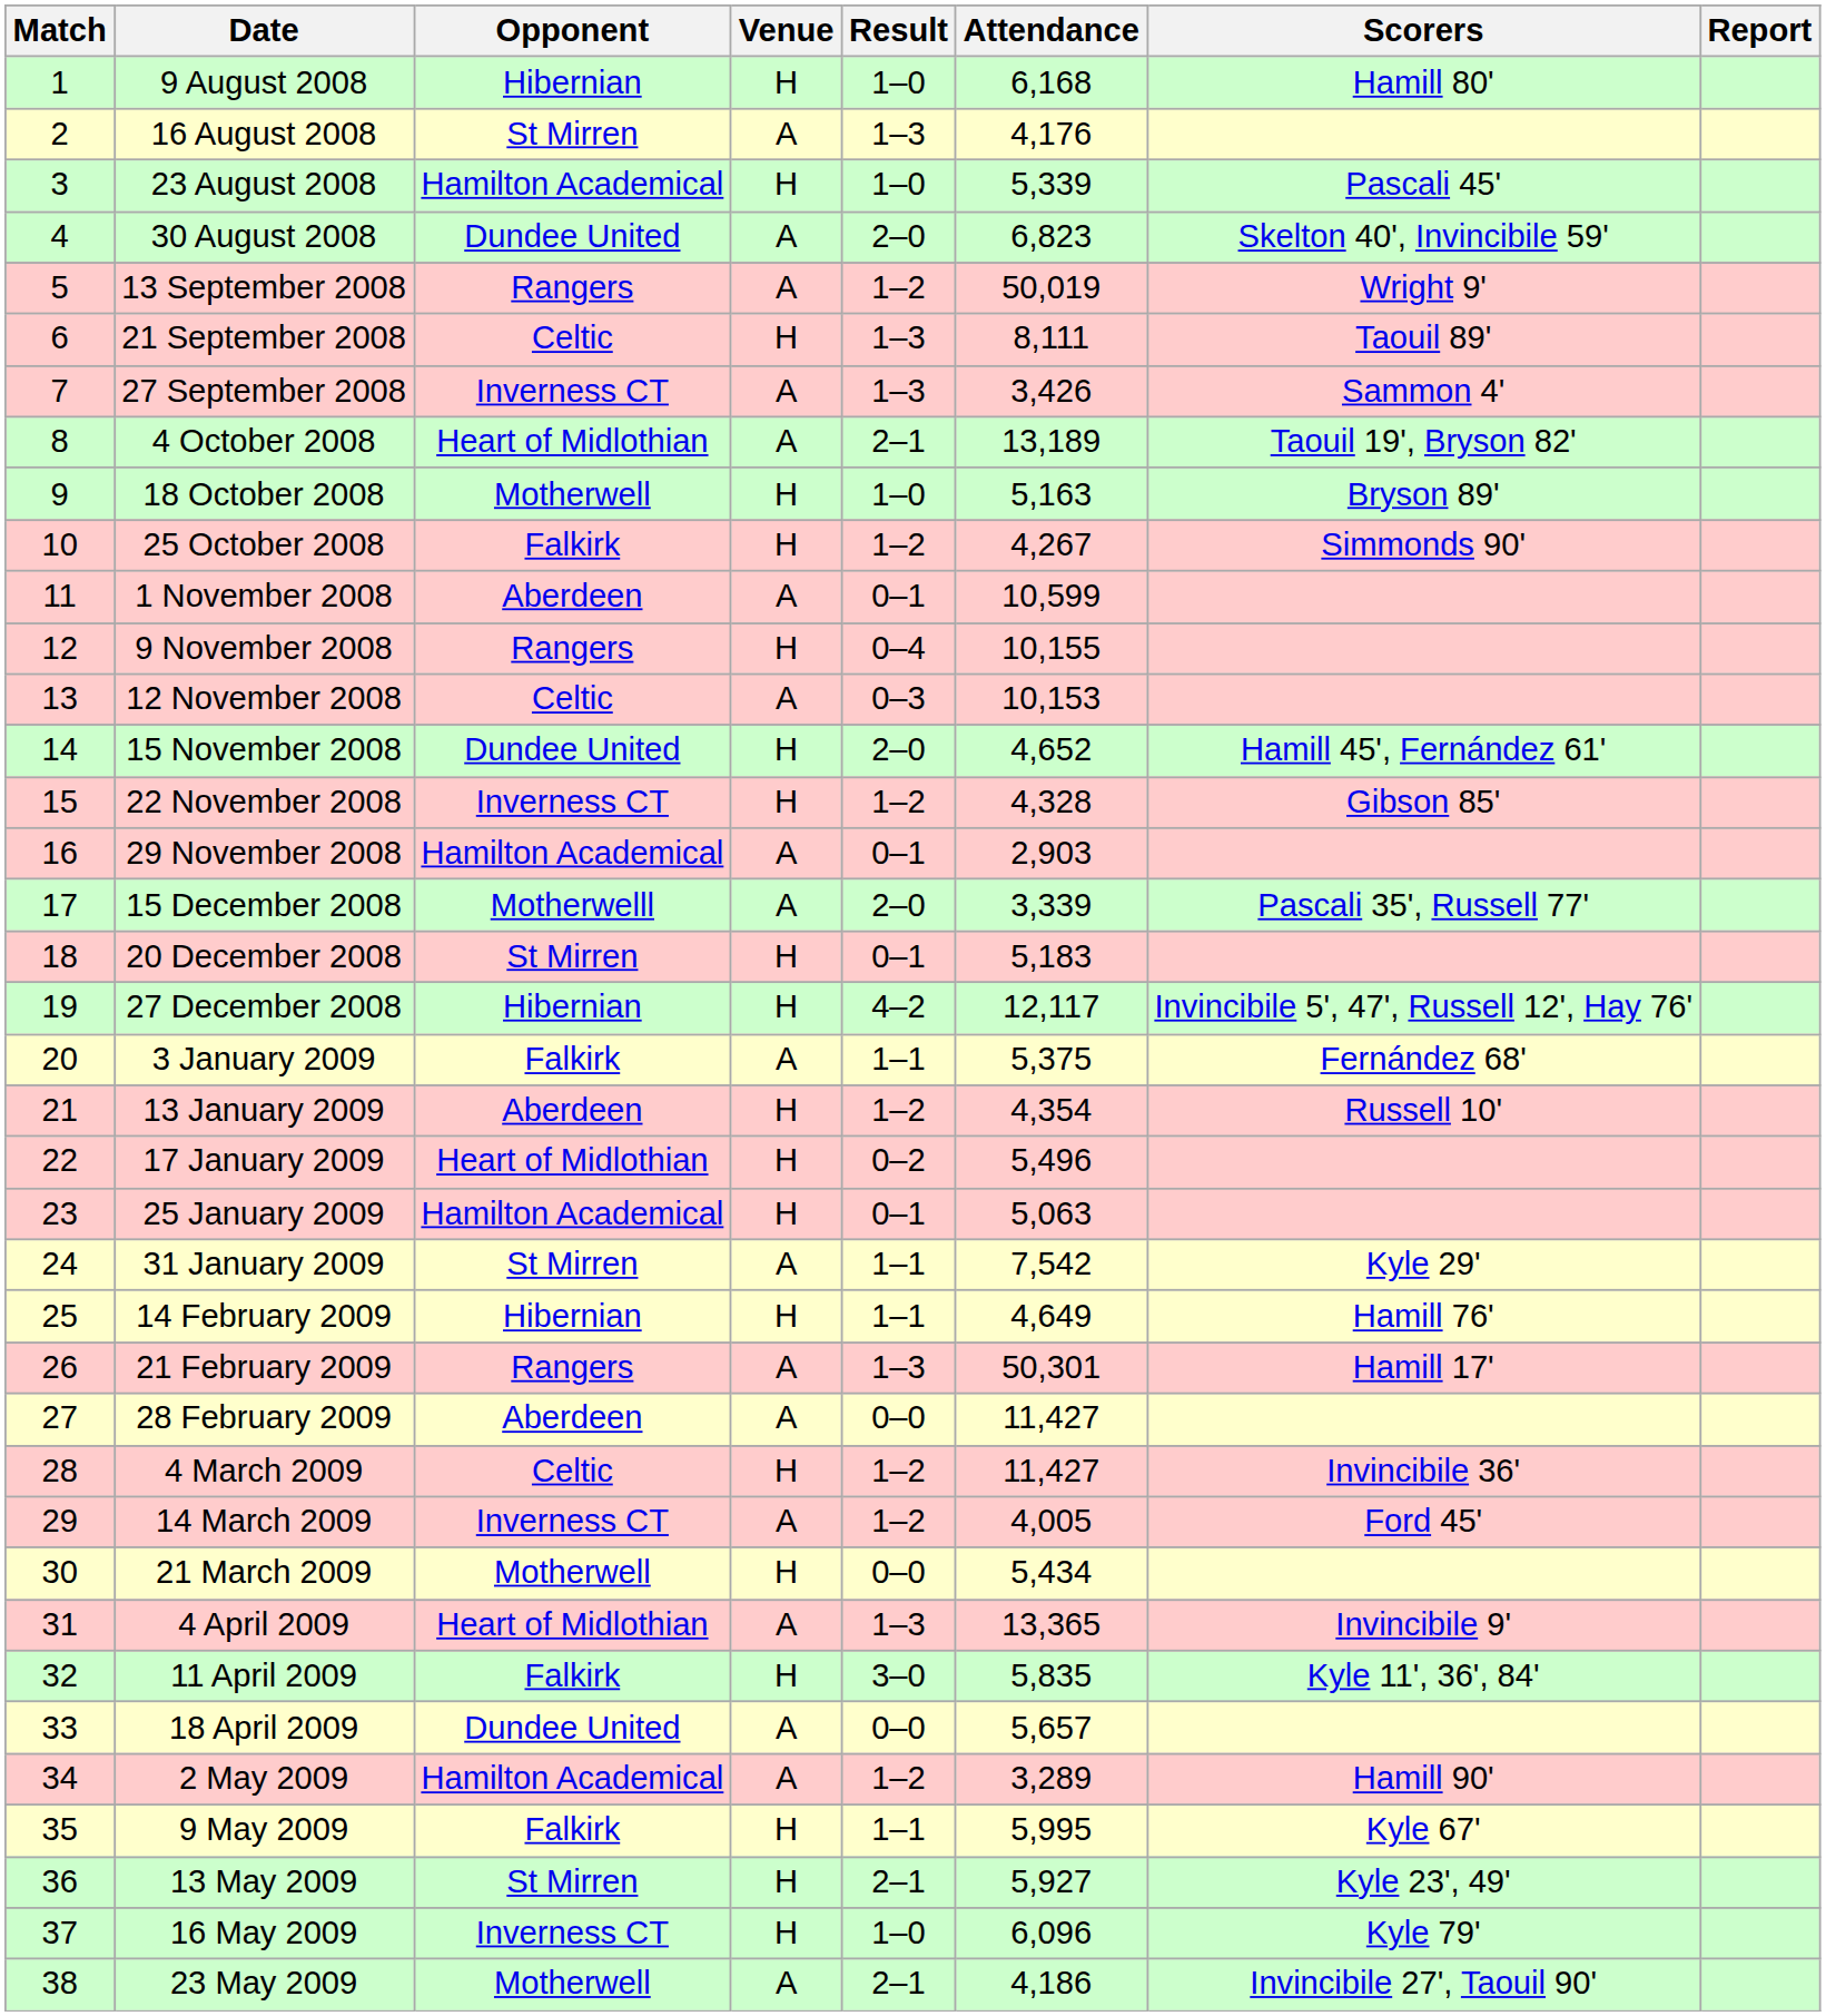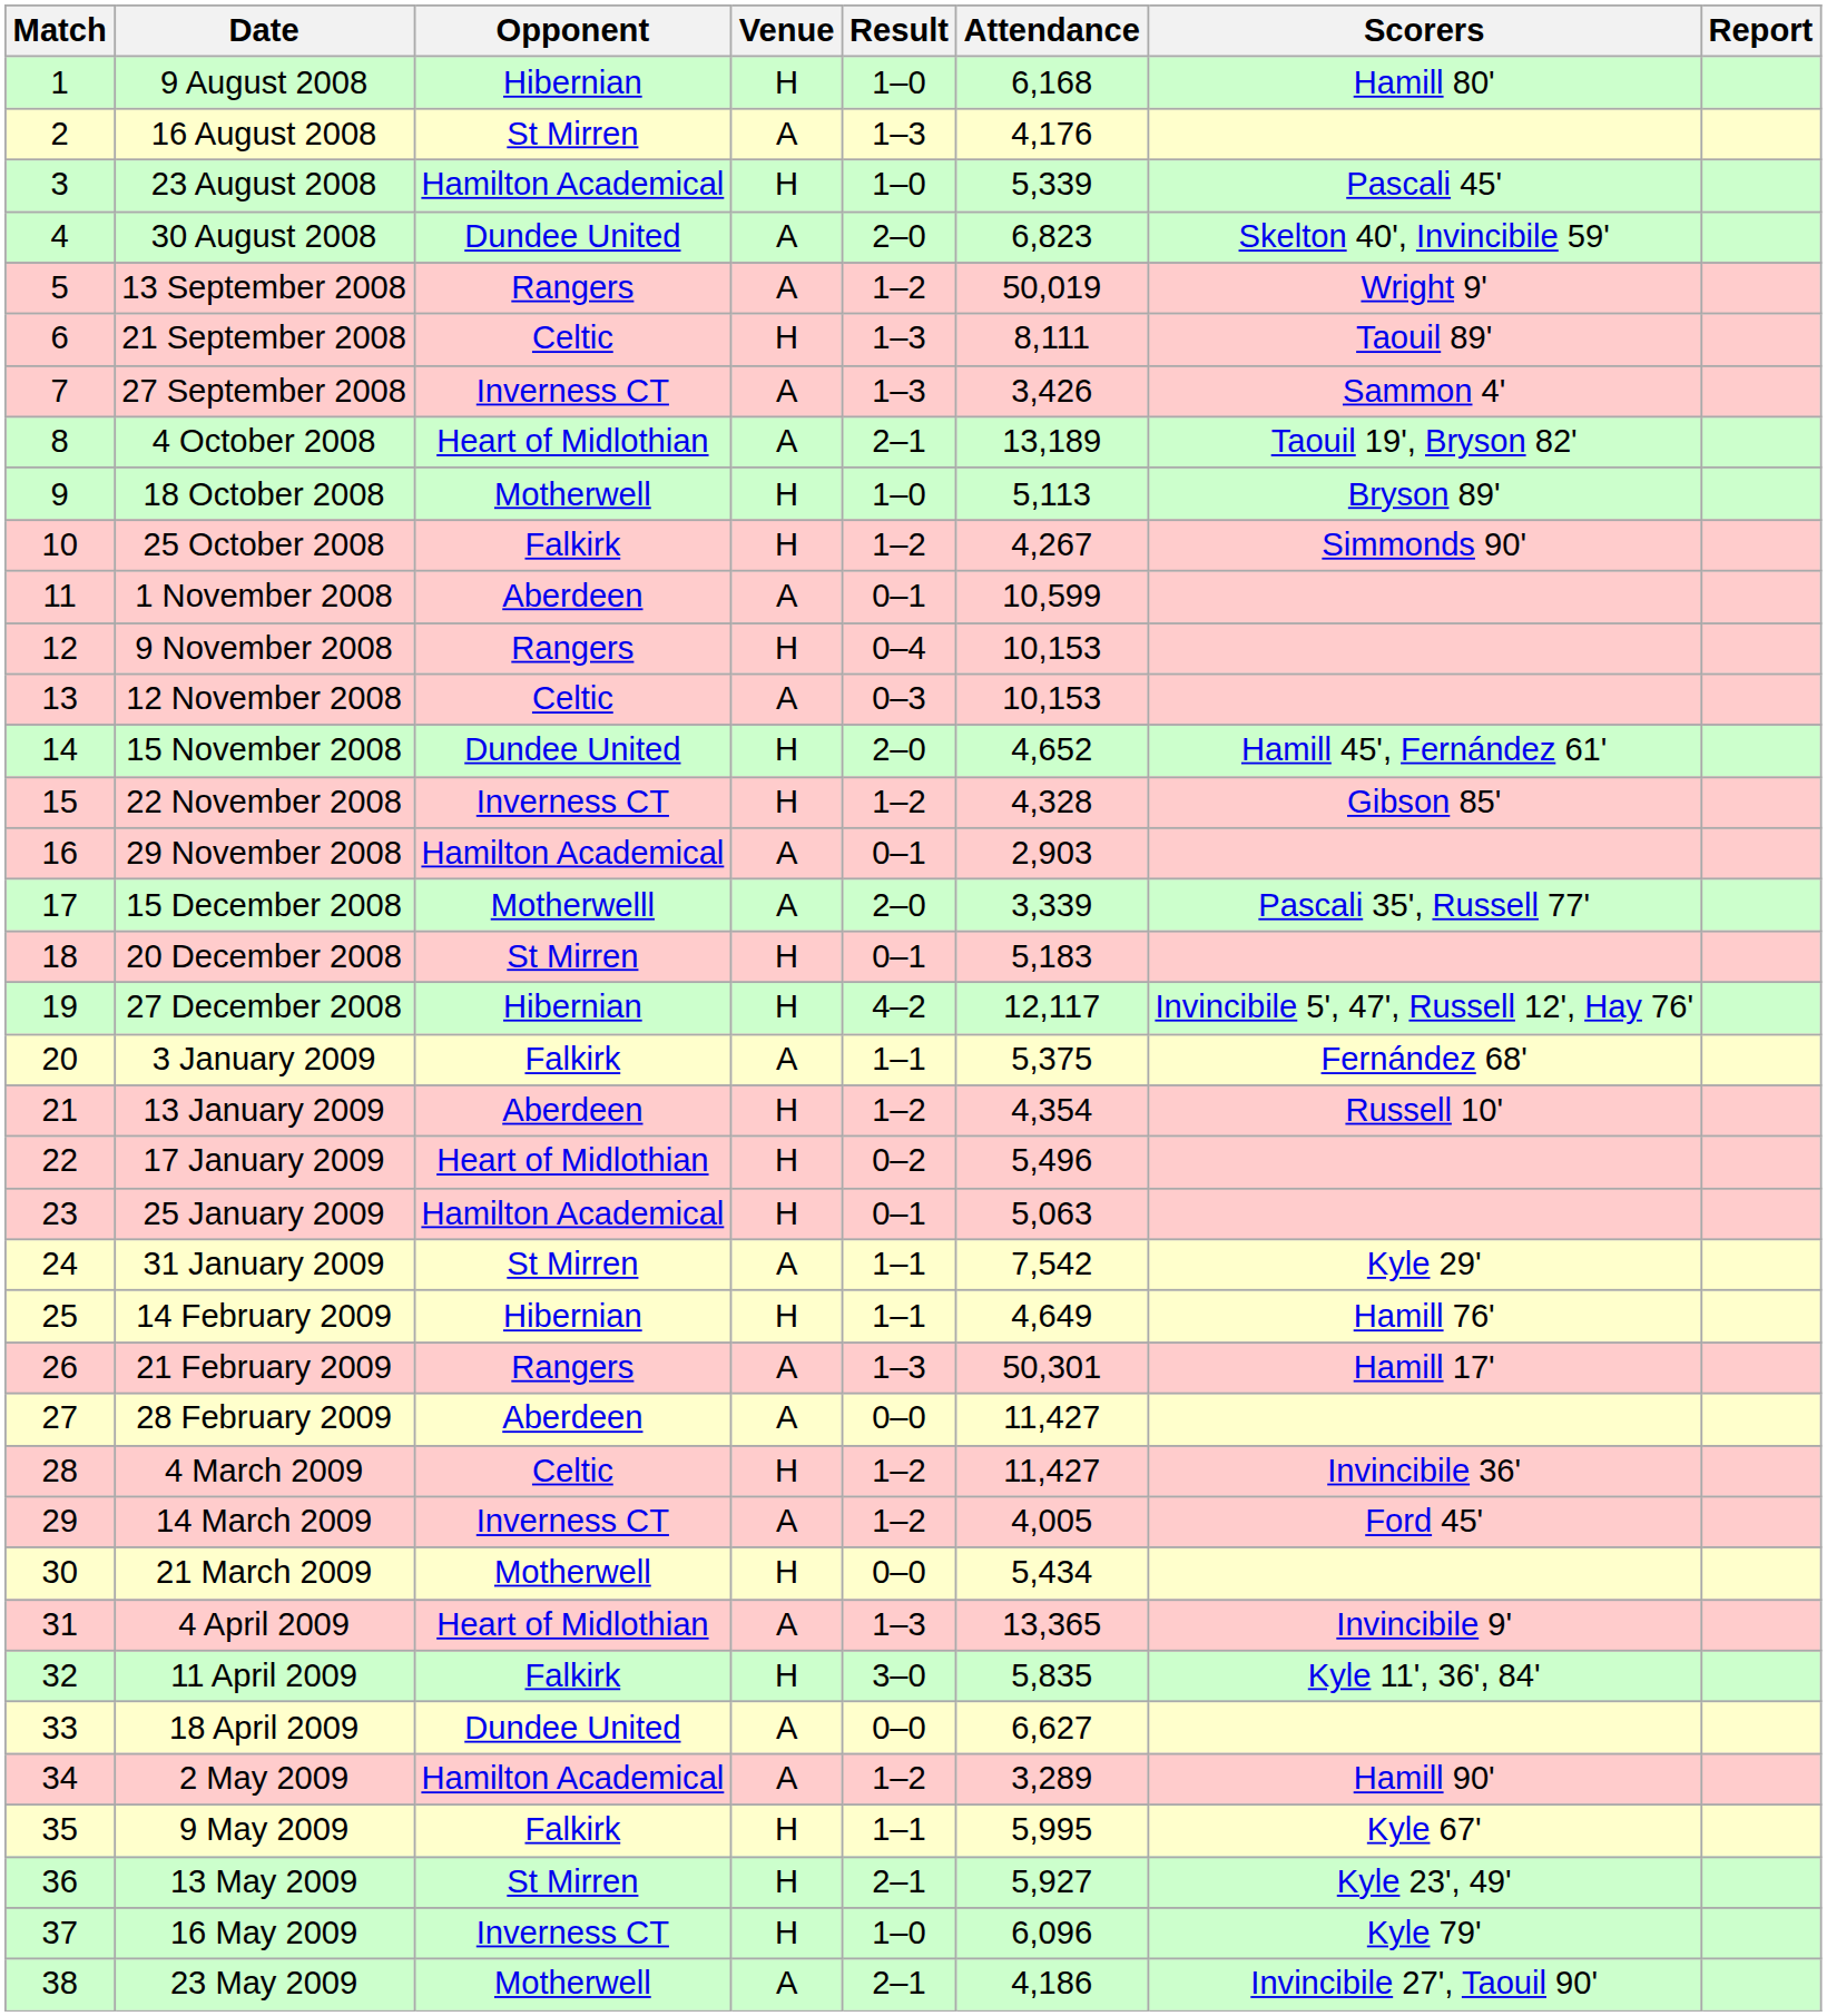18 October 2008 | Attendance: 5,163 -> 5,113
9 November 2008 | Attendance: 10,155 -> 10,153
18 April 2009 | Attendance: 5,657 -> 6,627
